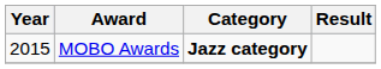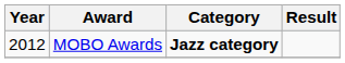MOBO Awards | Year: 2015 -> 2012
